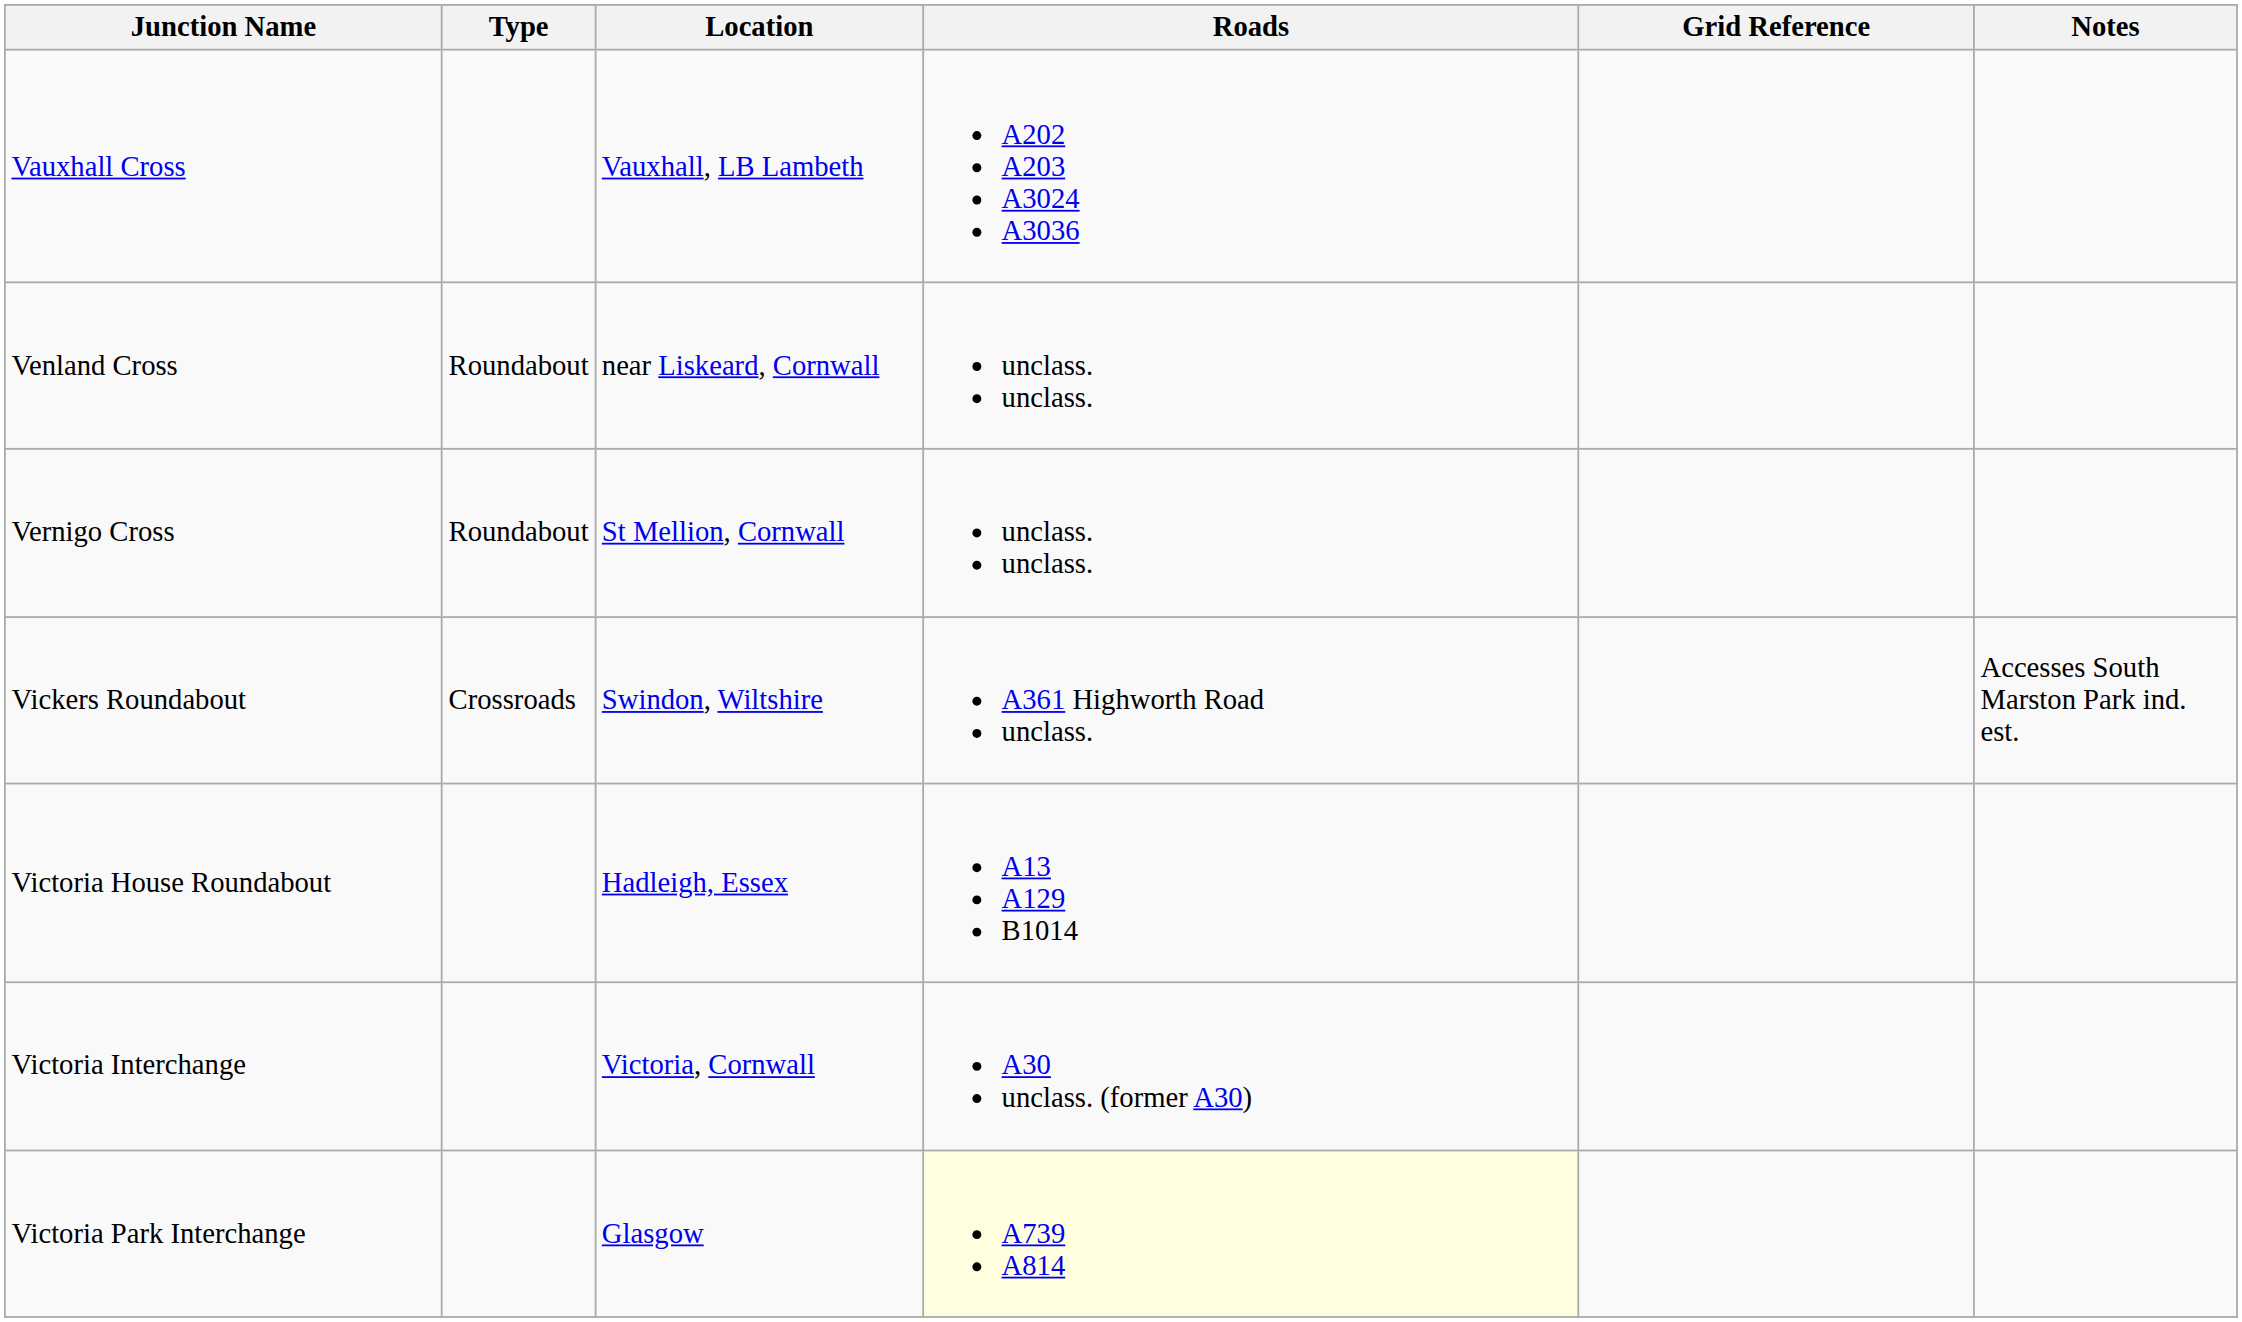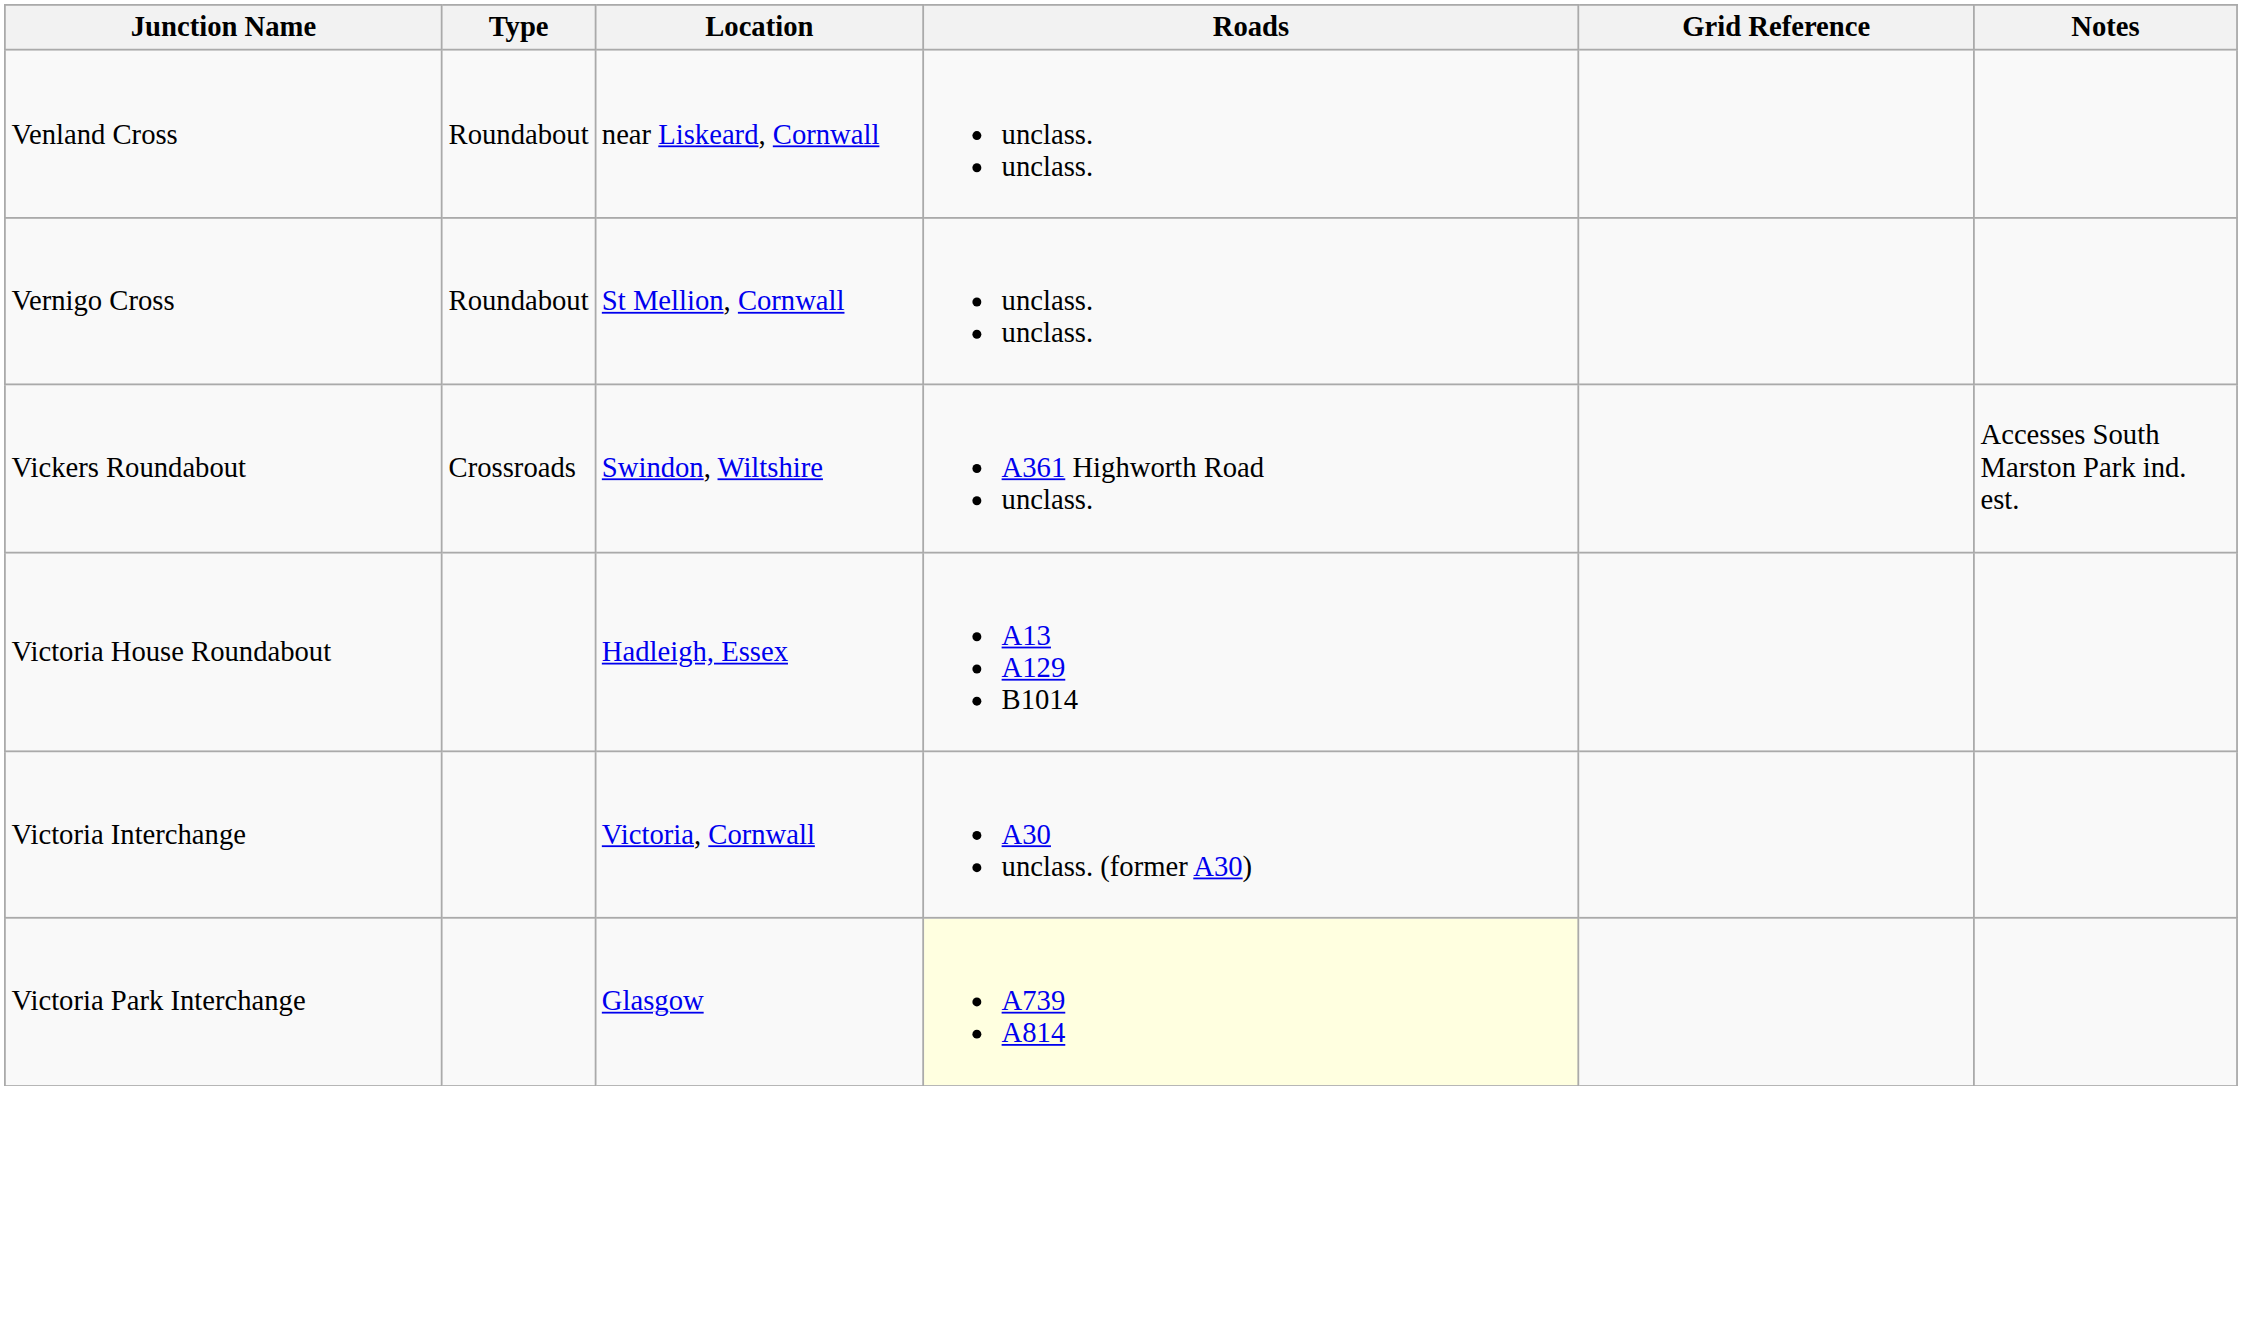- row: Vauxhall Cross | Vauxhall, LB Lambeth | A202 A203 A3024 A3036
